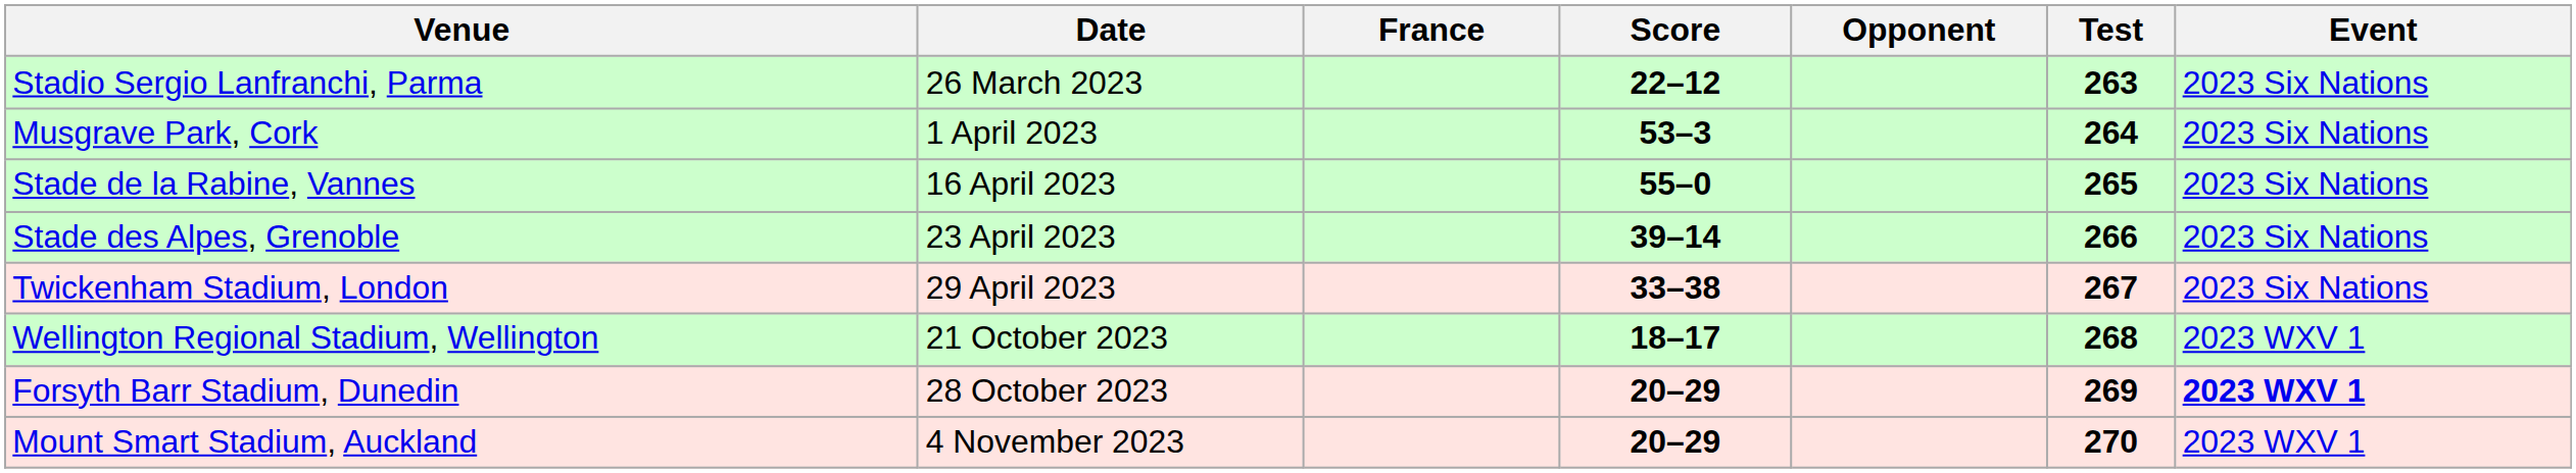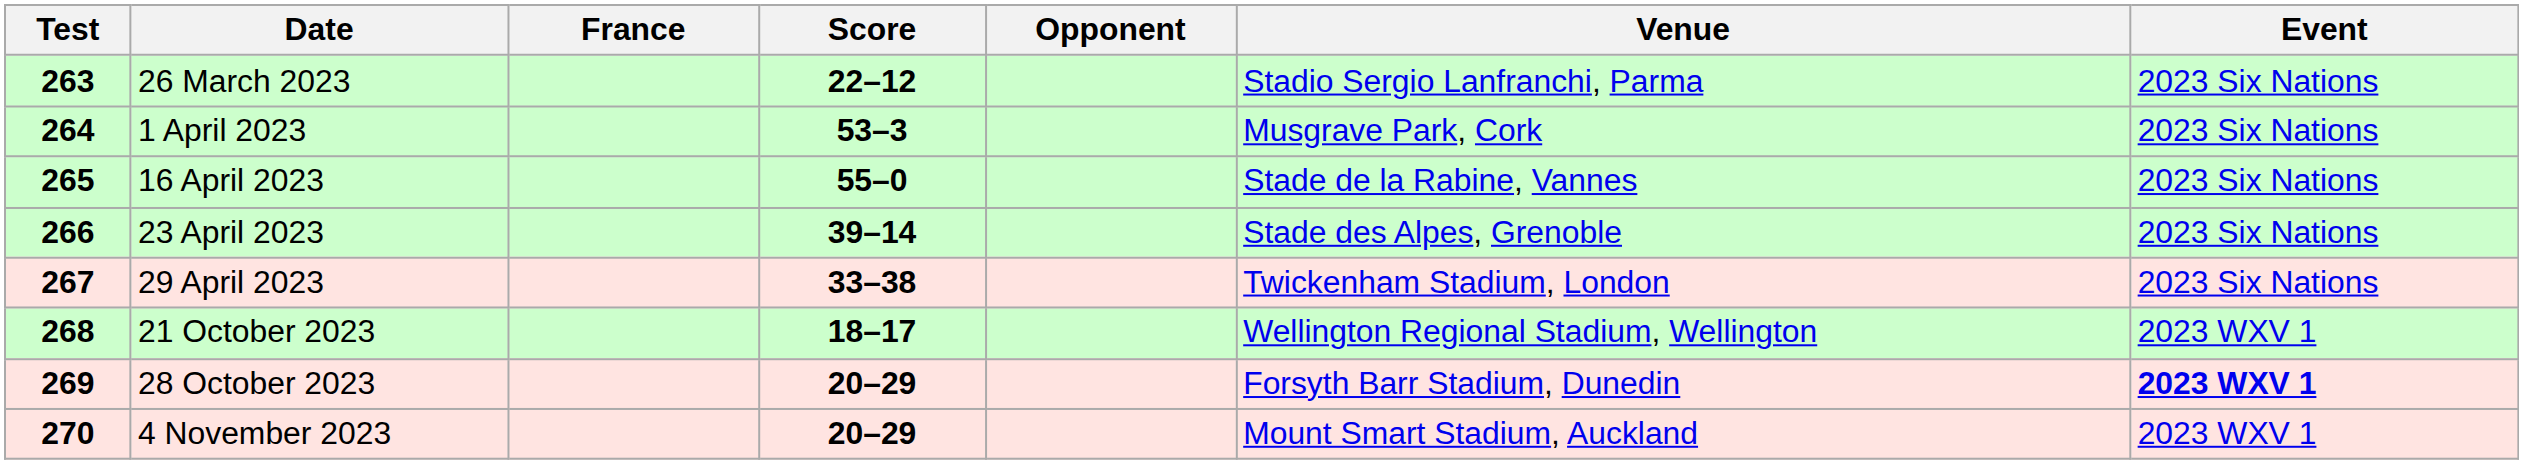columns swapped: Test <-> Venue
